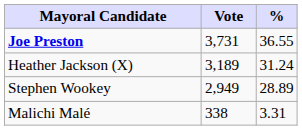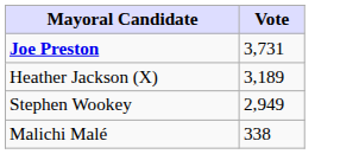- column: % | 36.55 | 31.24 | 28.89 | 3.31
